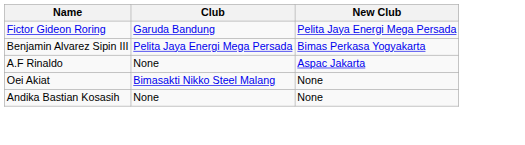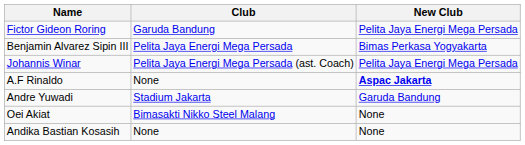+ row: Johannis Winar | Pelita Jaya Energi Mega Persada (ast. Coach) | Pelita Jaya Energi Mega Persada
A.F Rinaldo | New Club: normal -> bold
+ row: Andre Yuwadi | Stadium Jakarta | Garuda Bandung
